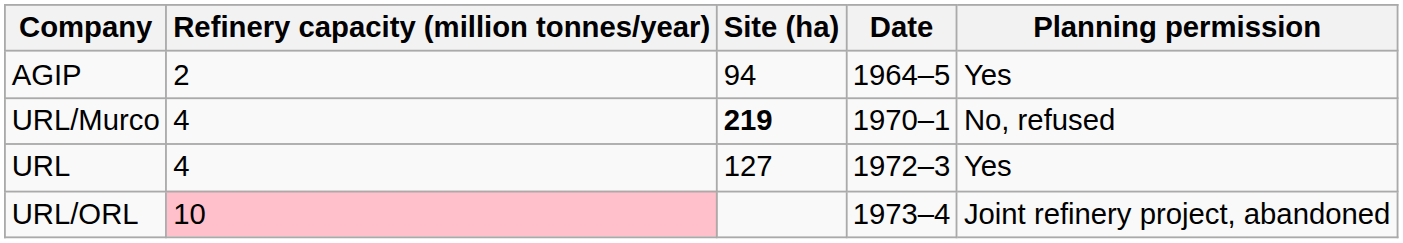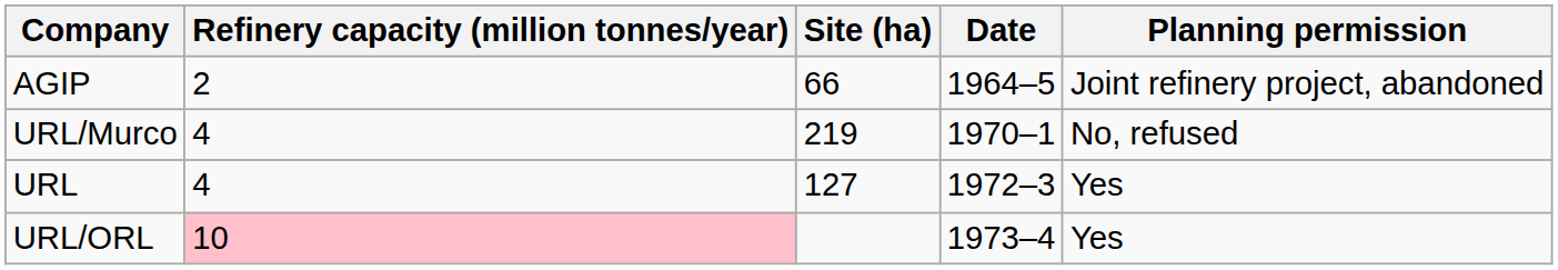AGIP | Site (ha): 94 -> 66
AGIP | Planning permission: Yes -> Joint refinery project, abandoned
URL/Murco | Site (ha): bold -> normal
URL/ORL | Planning permission: Joint refinery project, abandoned -> Yes
